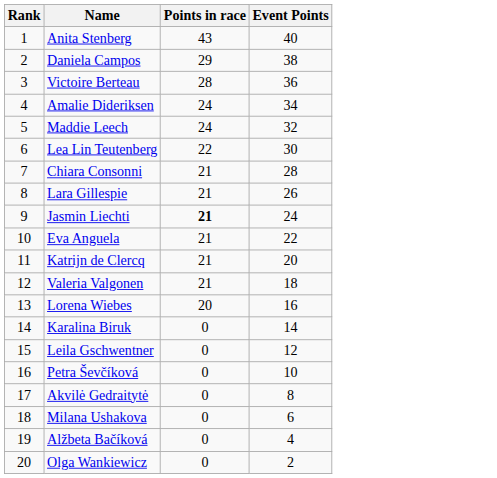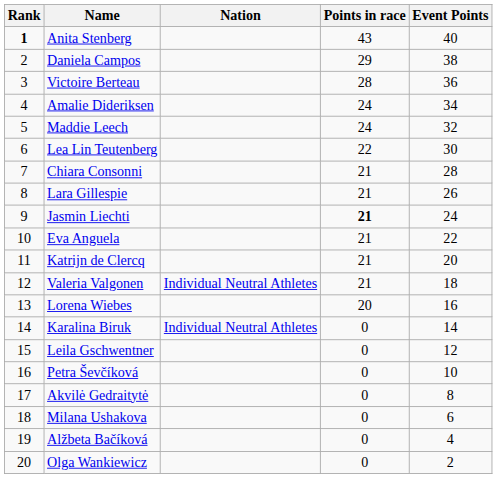+ column: Nation | Individual Neutral Athletes | Individual Neutral Athletes
Anita Stenberg | Rank: normal -> bold
